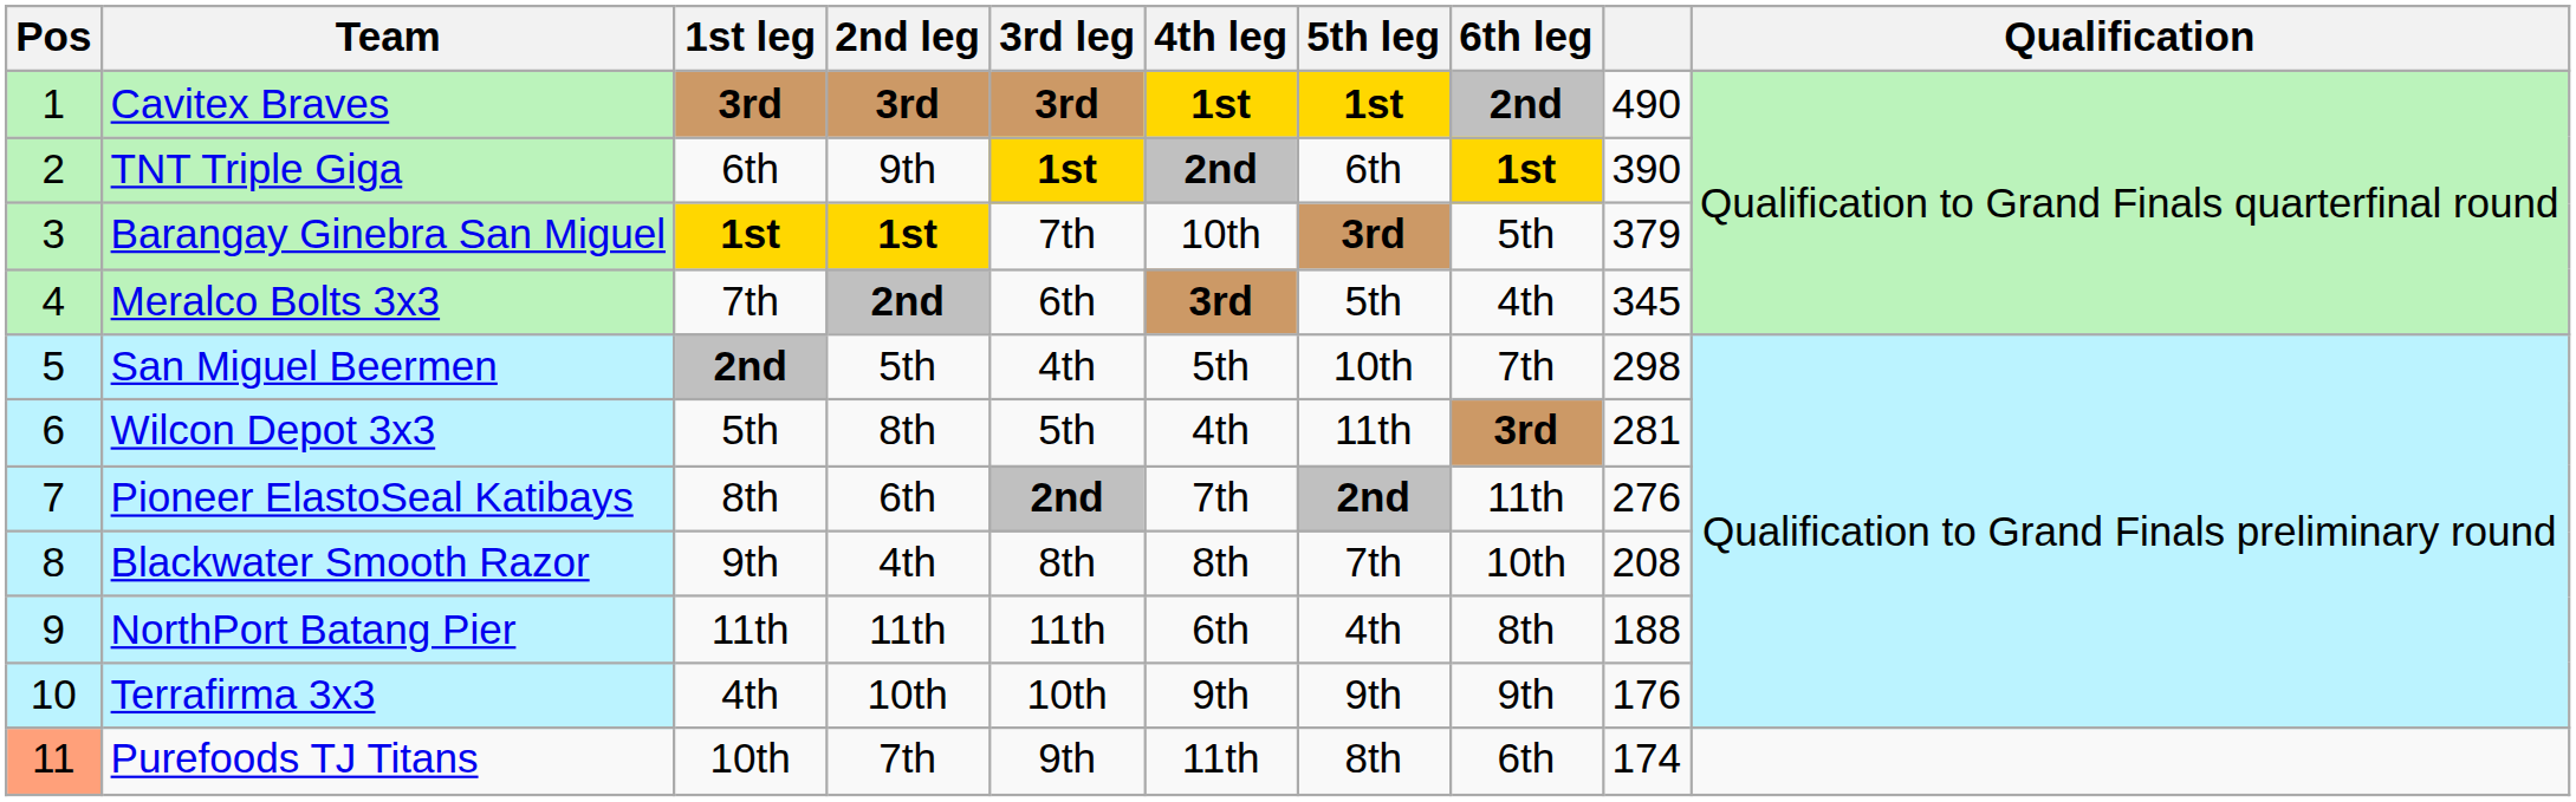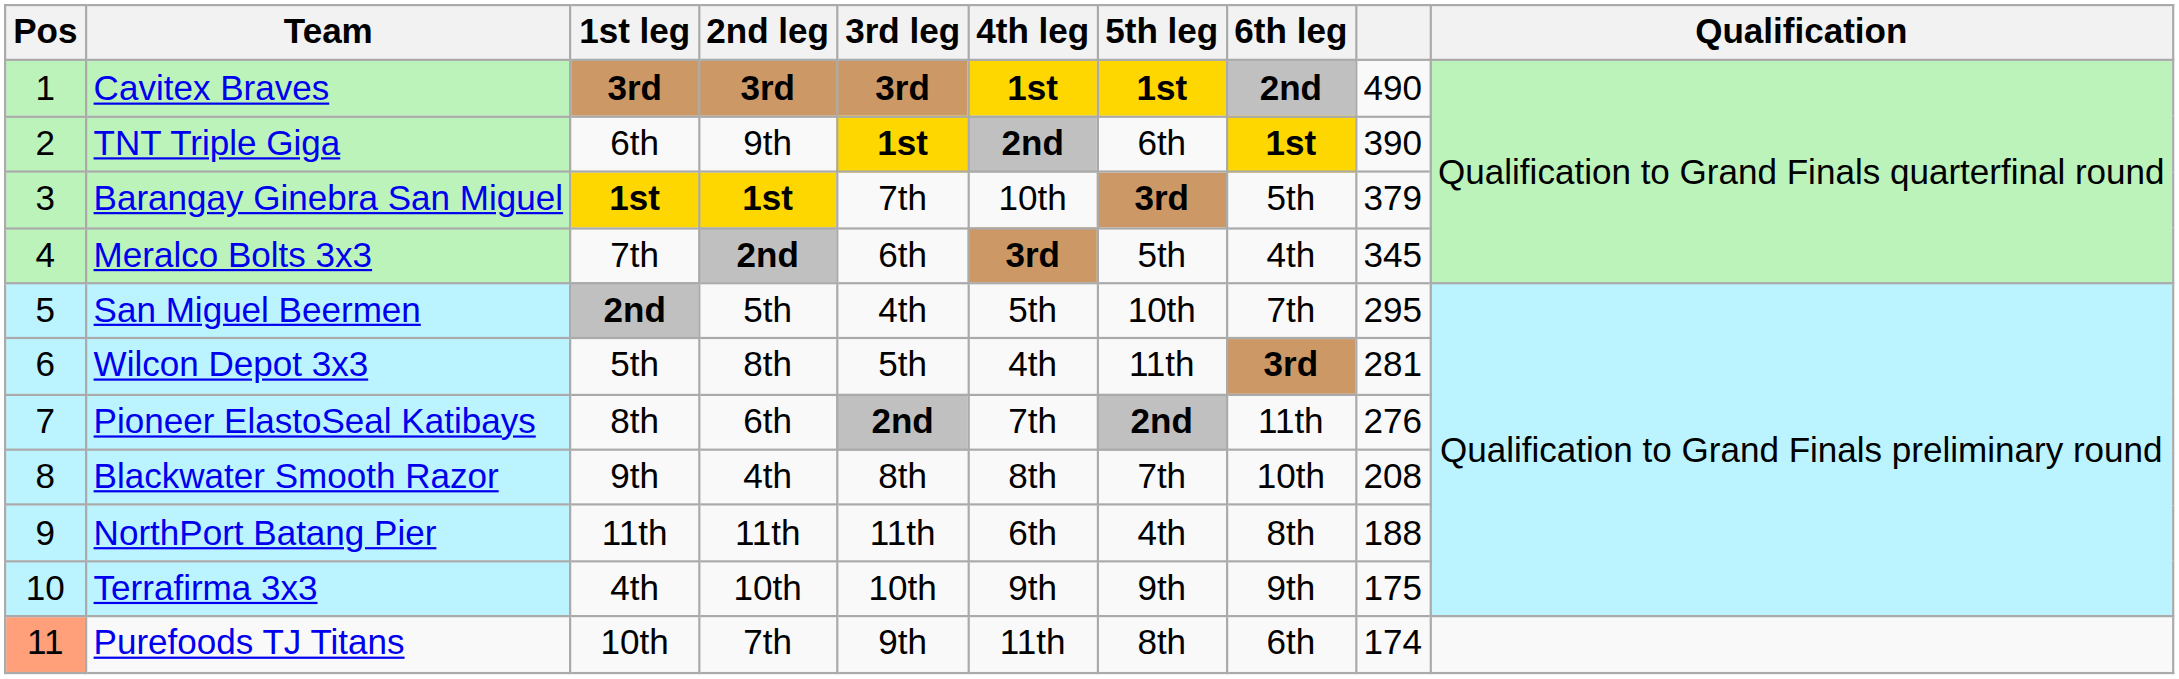San Miguel Beermen | column 9: 298 -> 295
Terrafirma 3x3 | column 9: 176 -> 175
